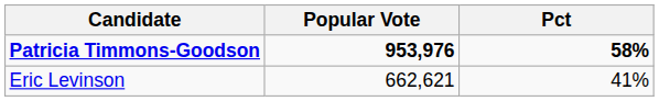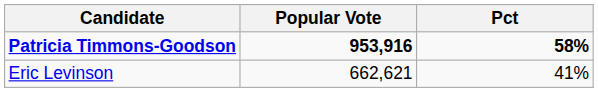Patricia Timmons-Goodson | Popular Vote: 953,976 -> 953,916
